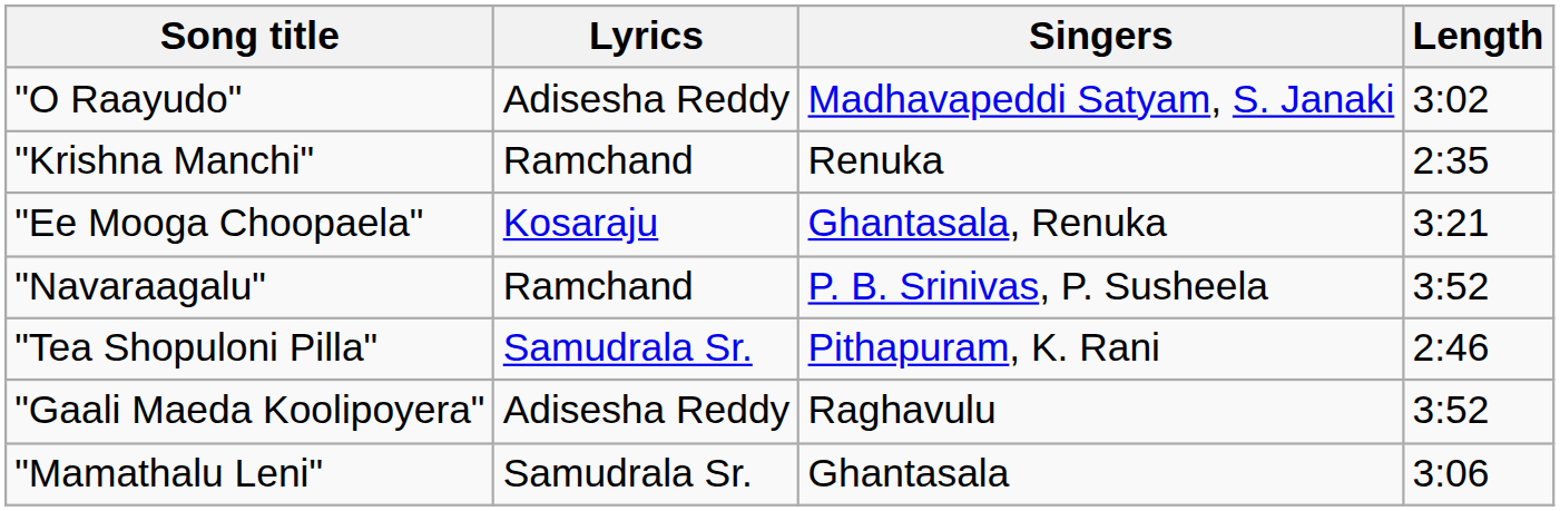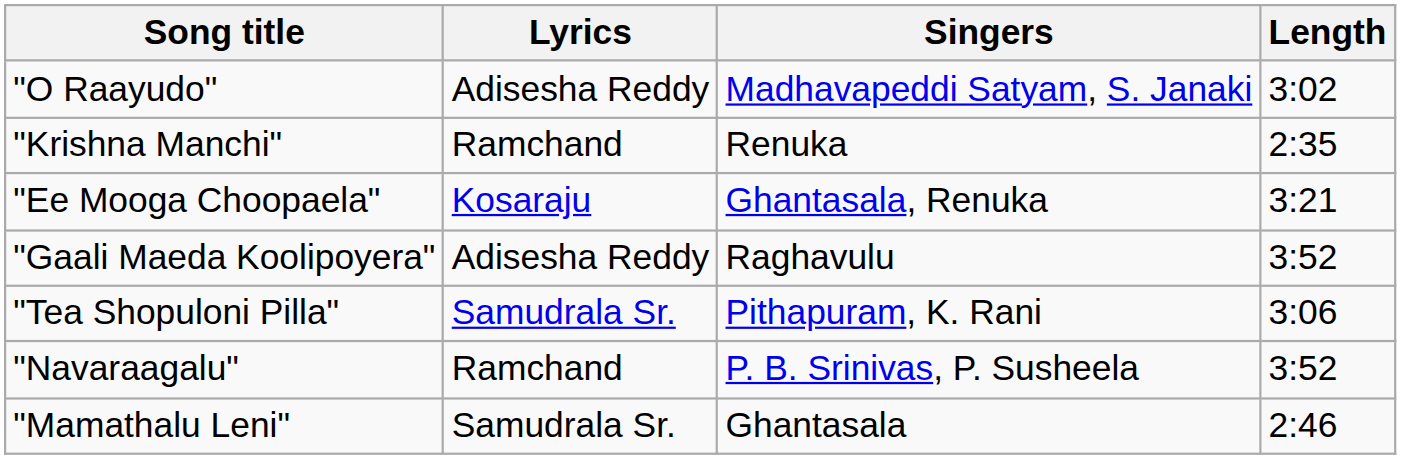rows swapped: "Navaraagalu" <-> "Gaali Maeda Koolipoyera"
"Tea Shopuloni Pilla" | Length: 2:46 -> 3:06
"Mamathalu Leni" | Length: 3:06 -> 2:46
